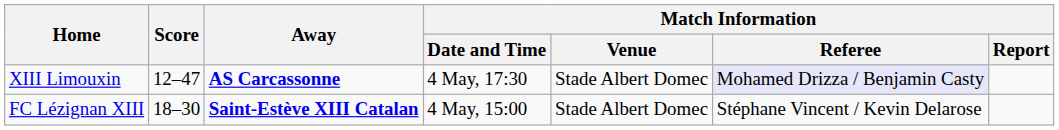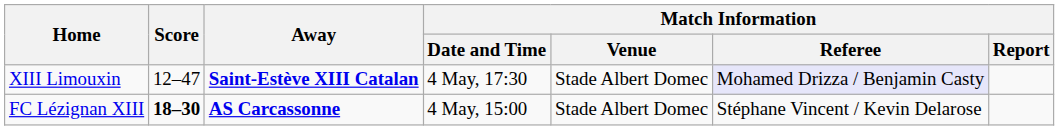XIII Limouxin | Away: AS Carcassonne -> Saint-Estève XIII Catalan
FC Lézignan XIII | Score: normal -> bold
FC Lézignan XIII | Away: Saint-Estève XIII Catalan -> AS Carcassonne
